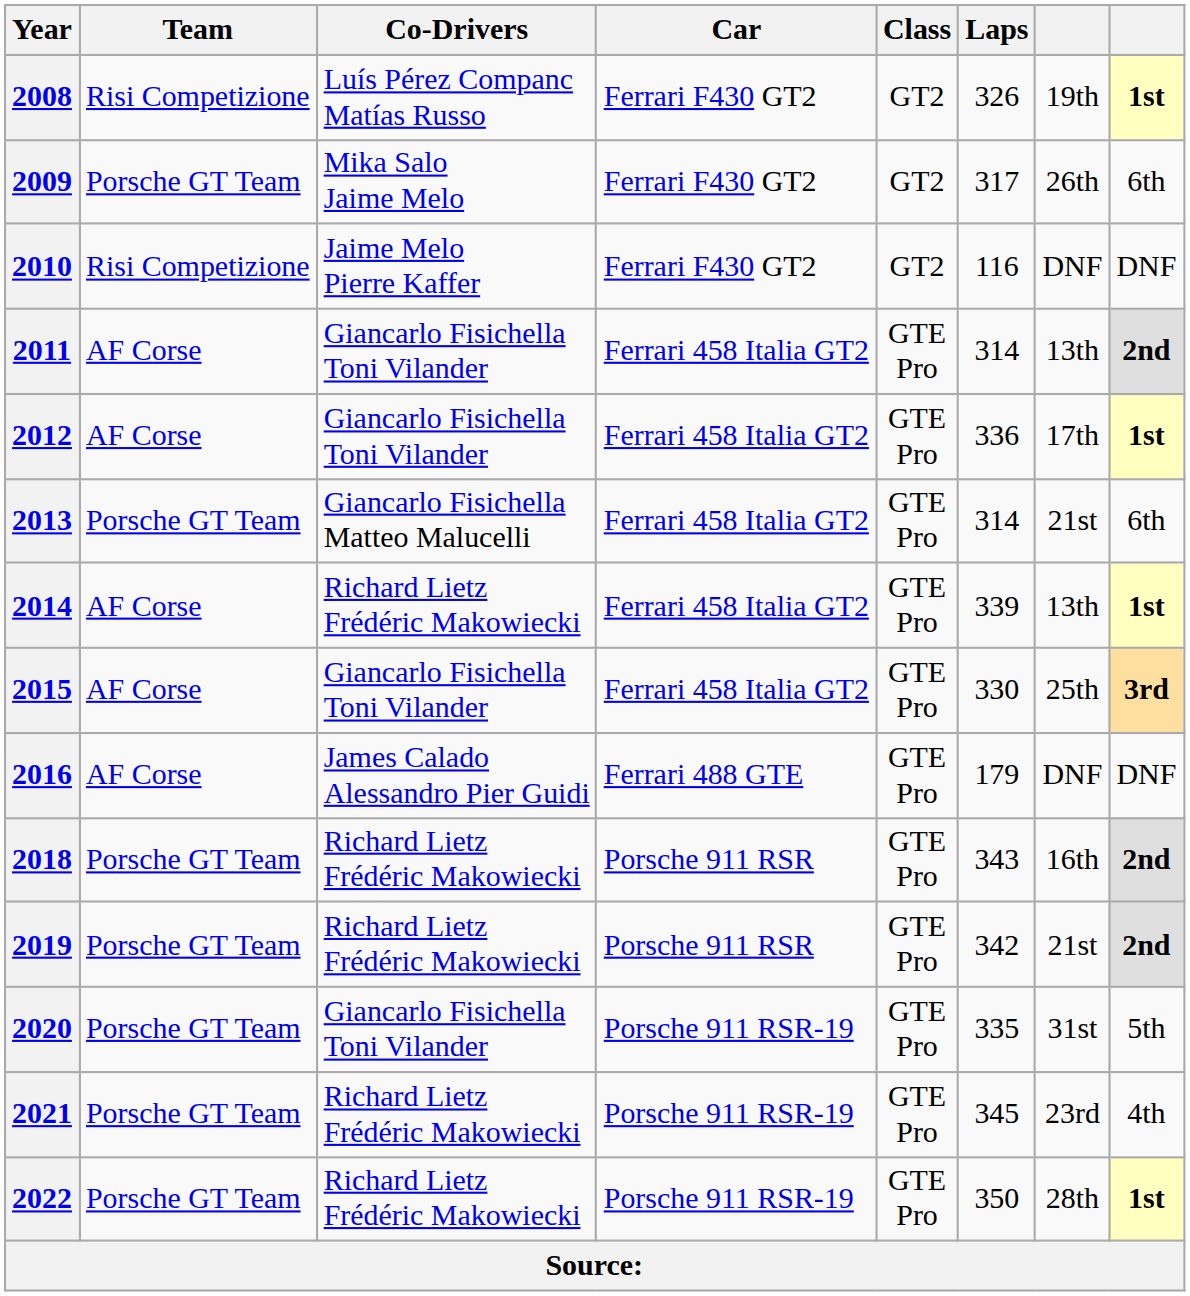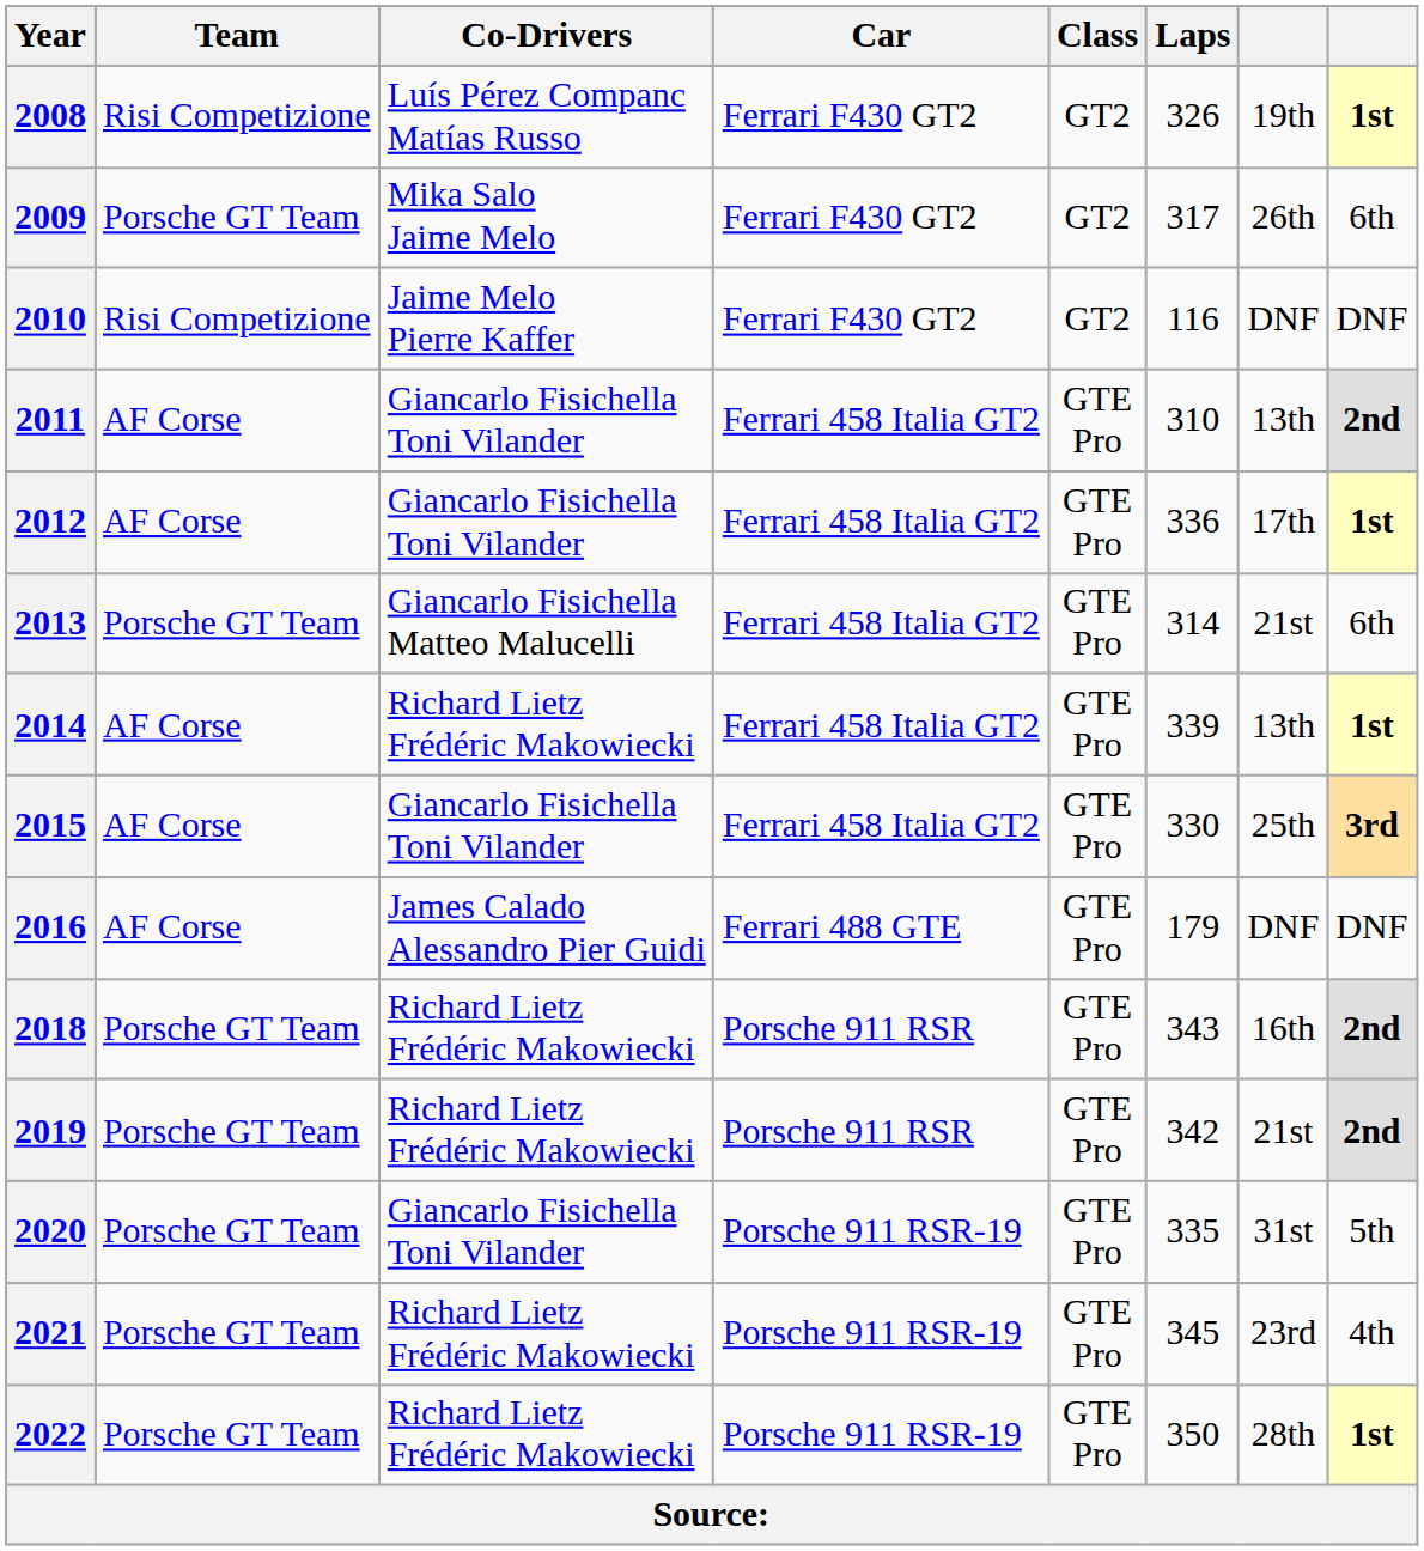2011 | Laps: 314 -> 310
